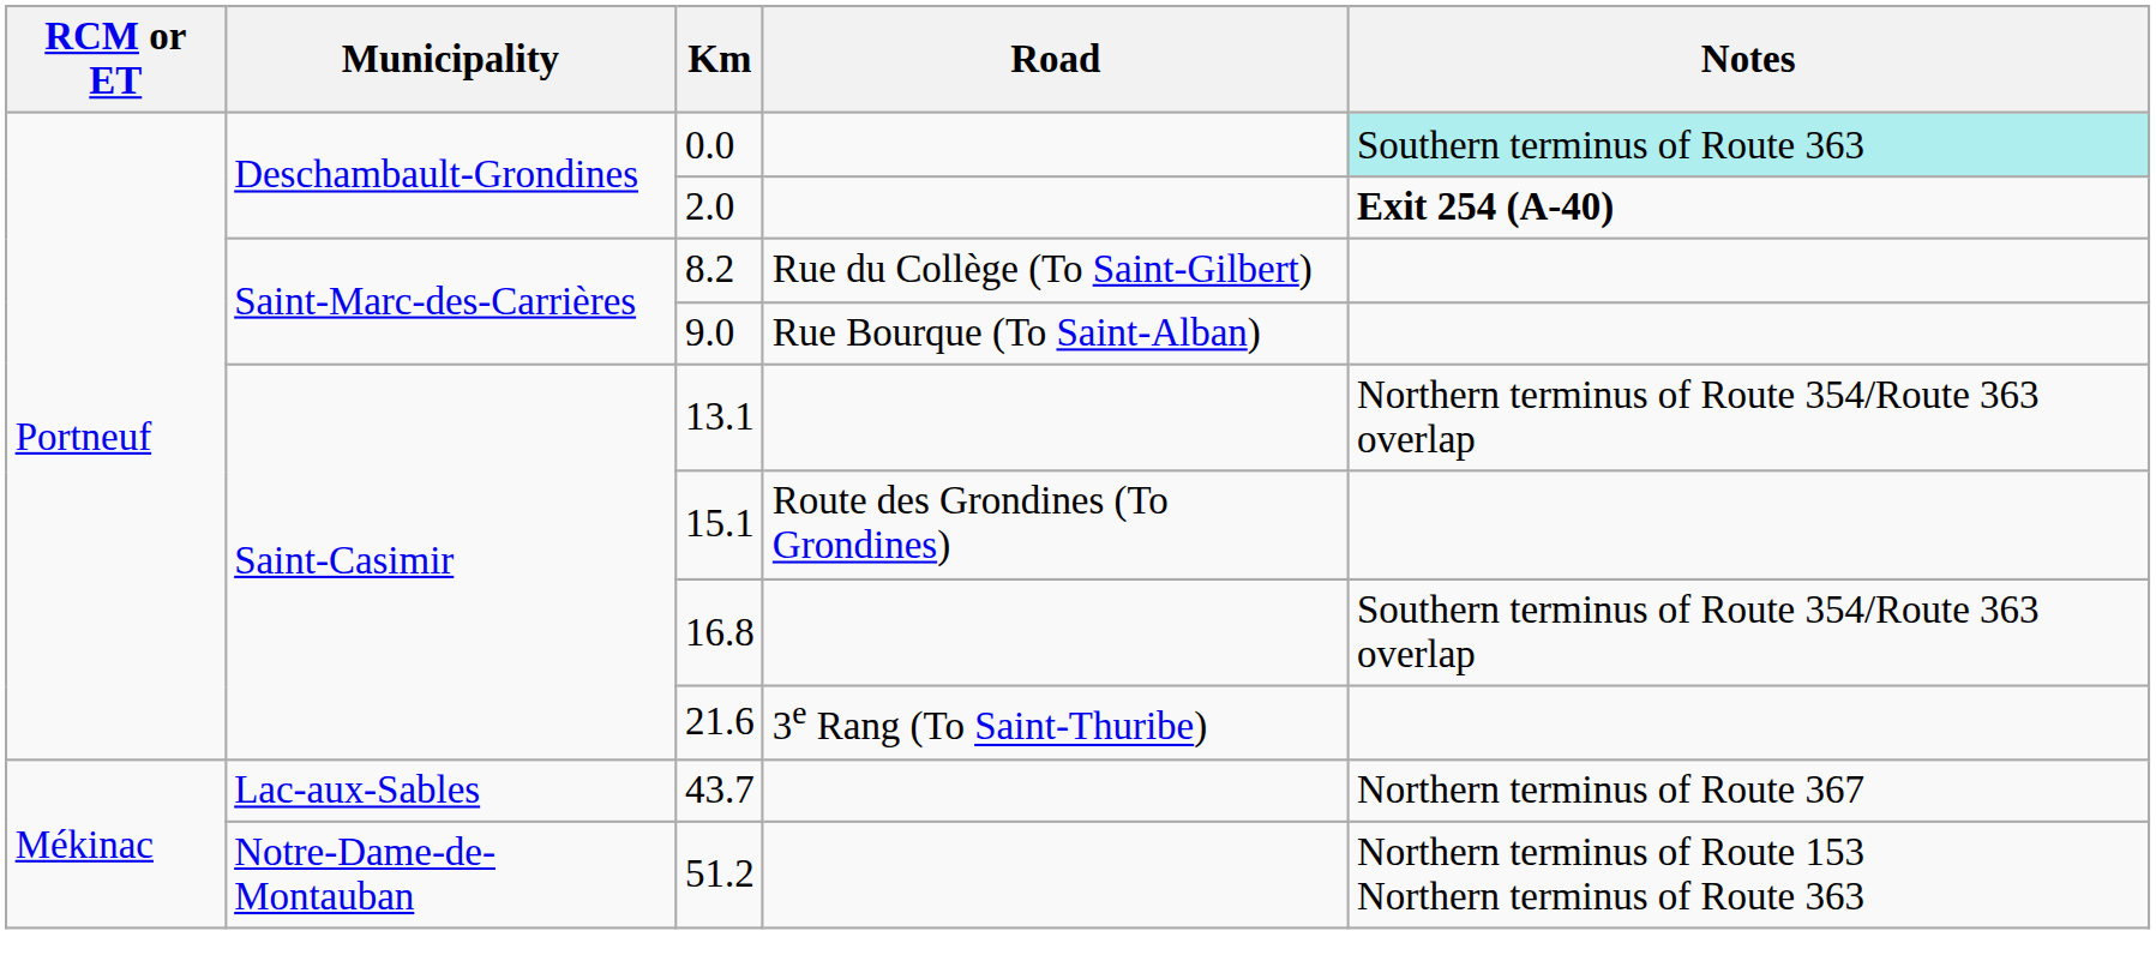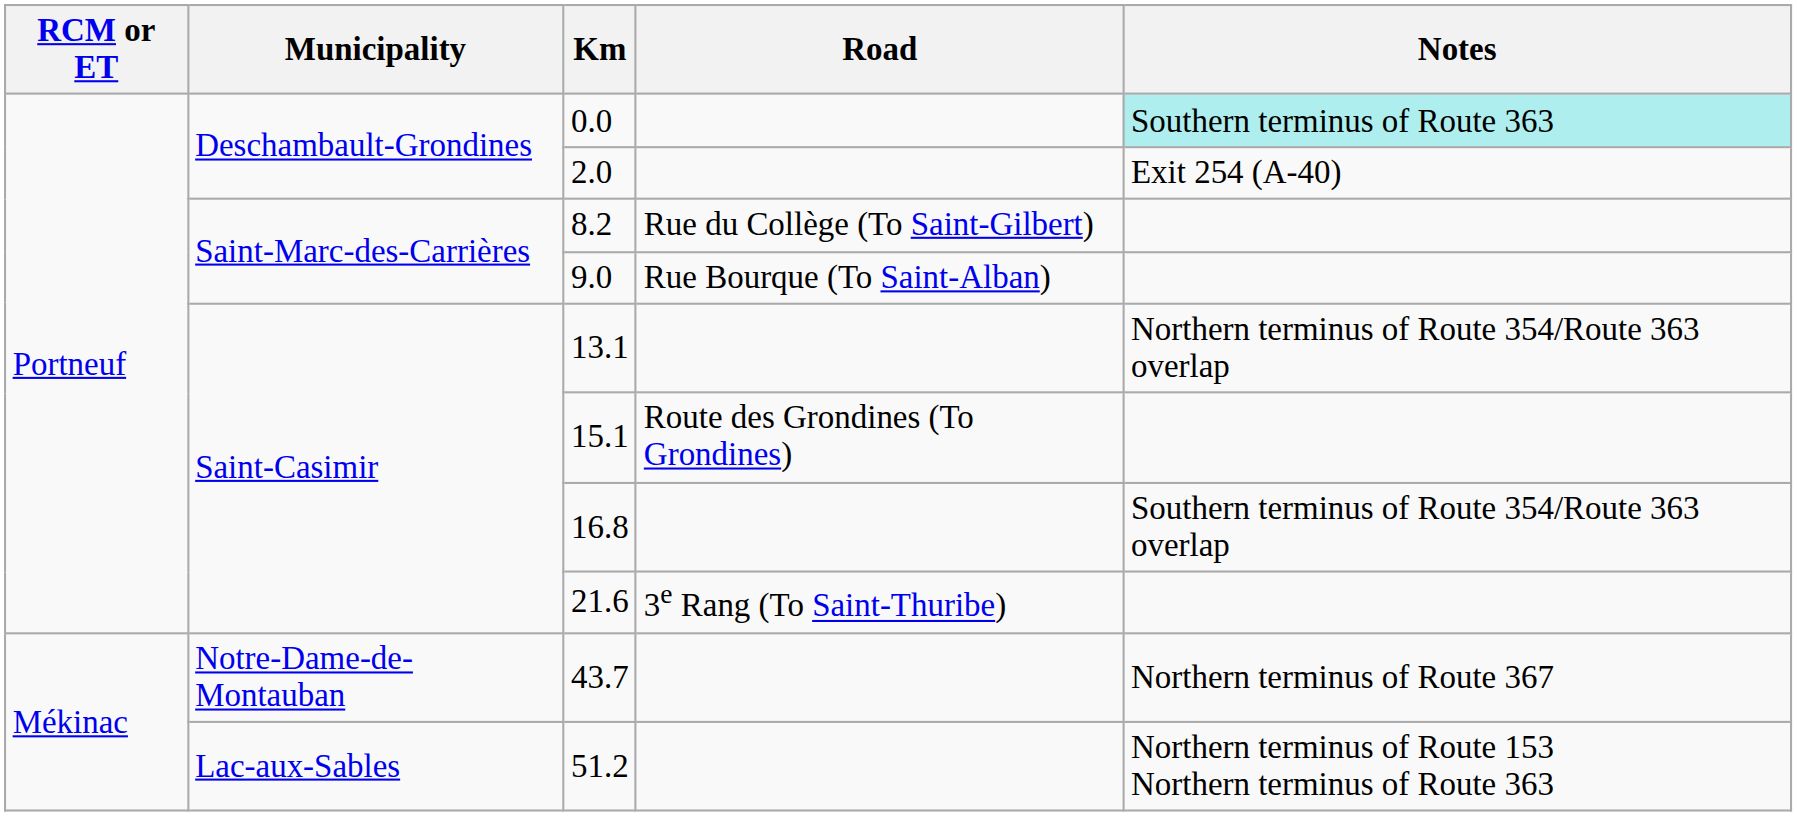2.0 | Notes: bold -> normal
43.7 | Municipality: Lac-aux-Sables -> Notre-Dame-de-Montauban
51.2 | Municipality: Notre-Dame-de-Montauban -> Lac-aux-Sables
